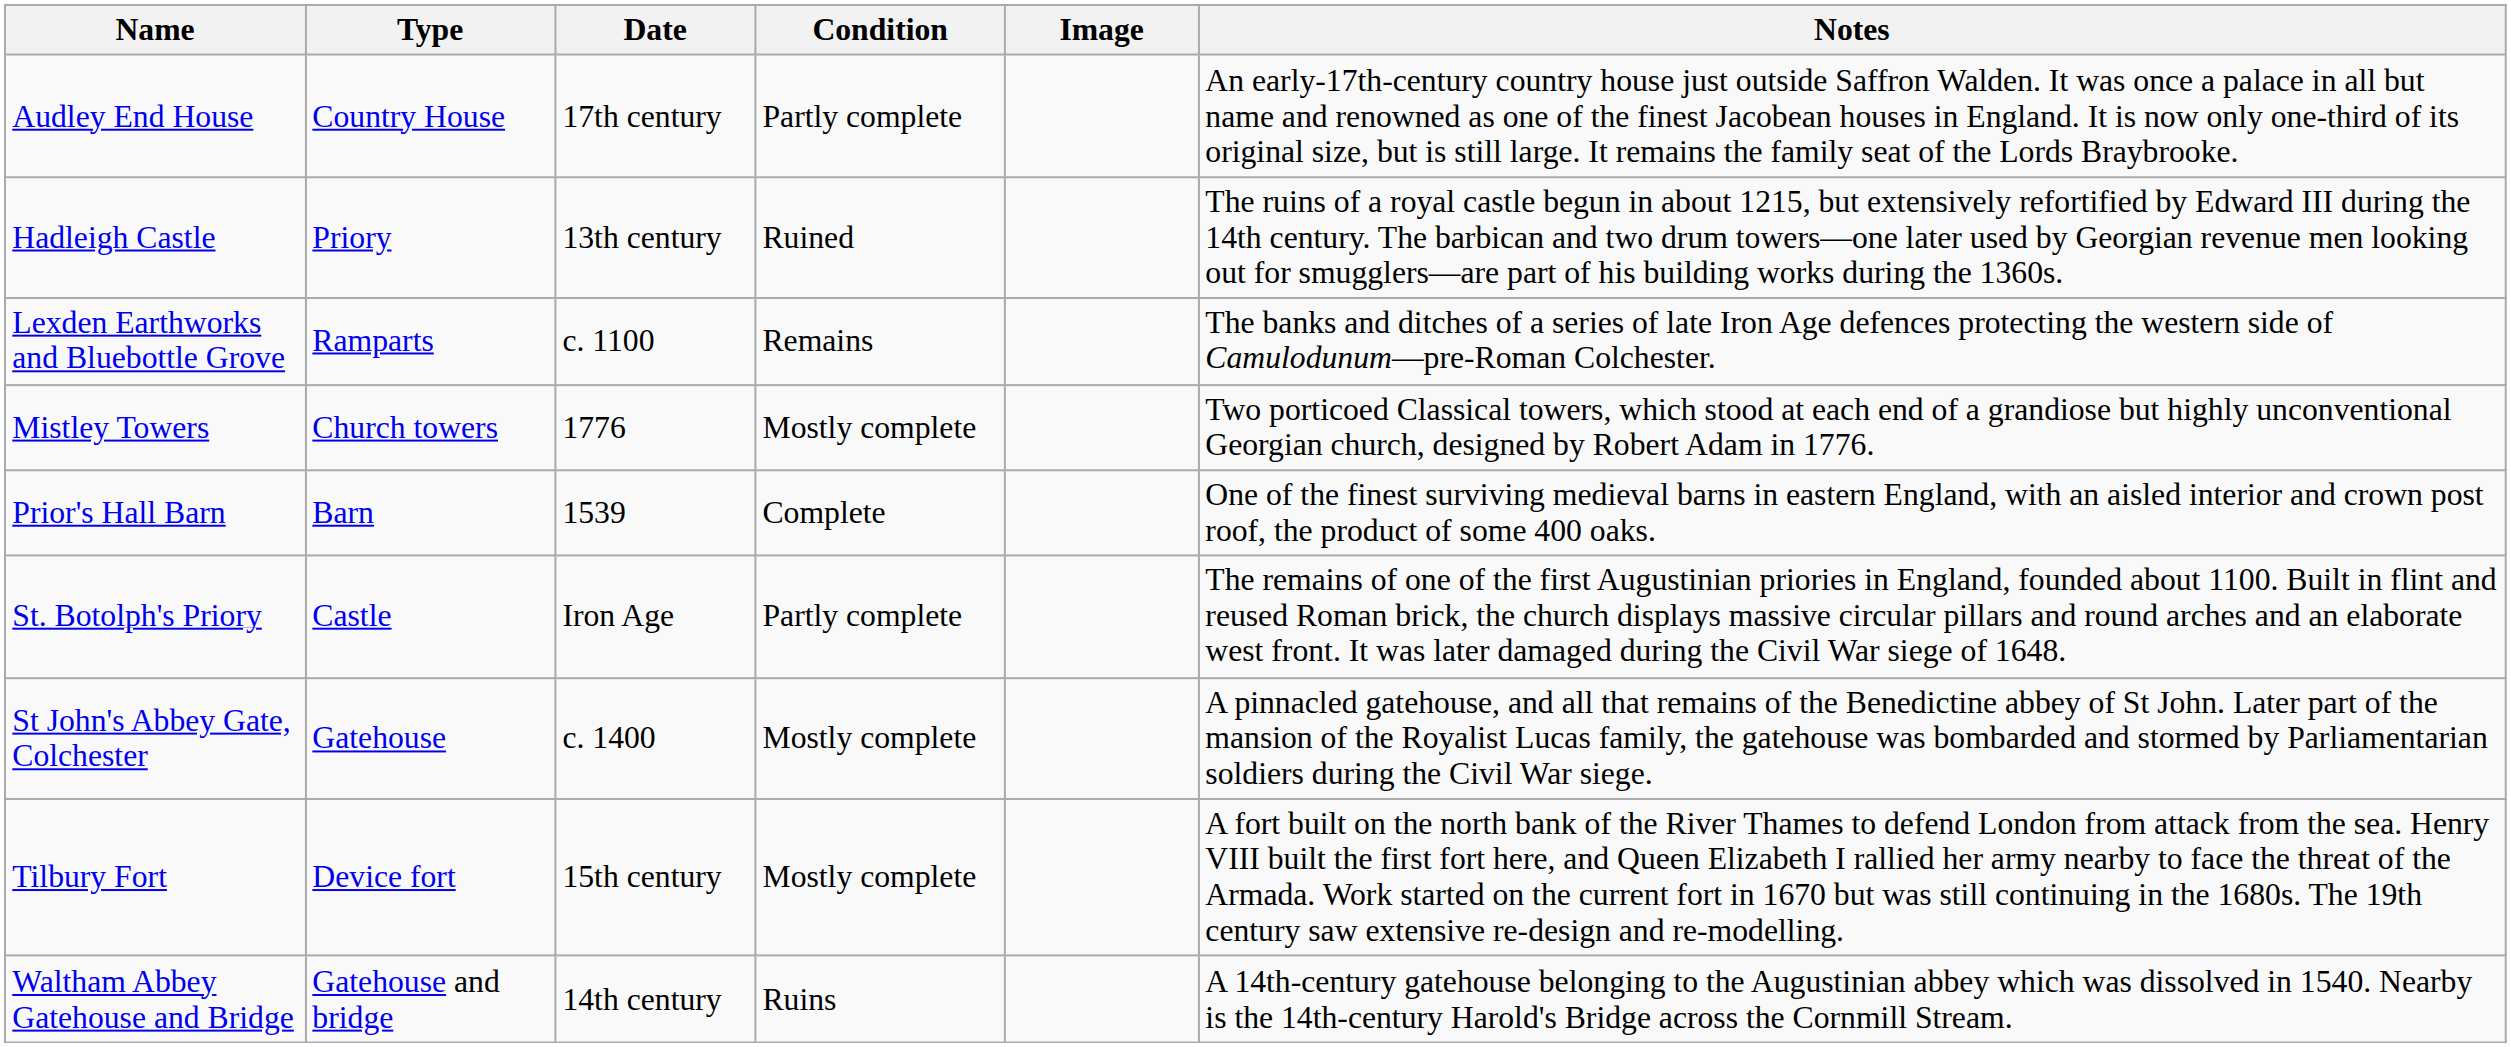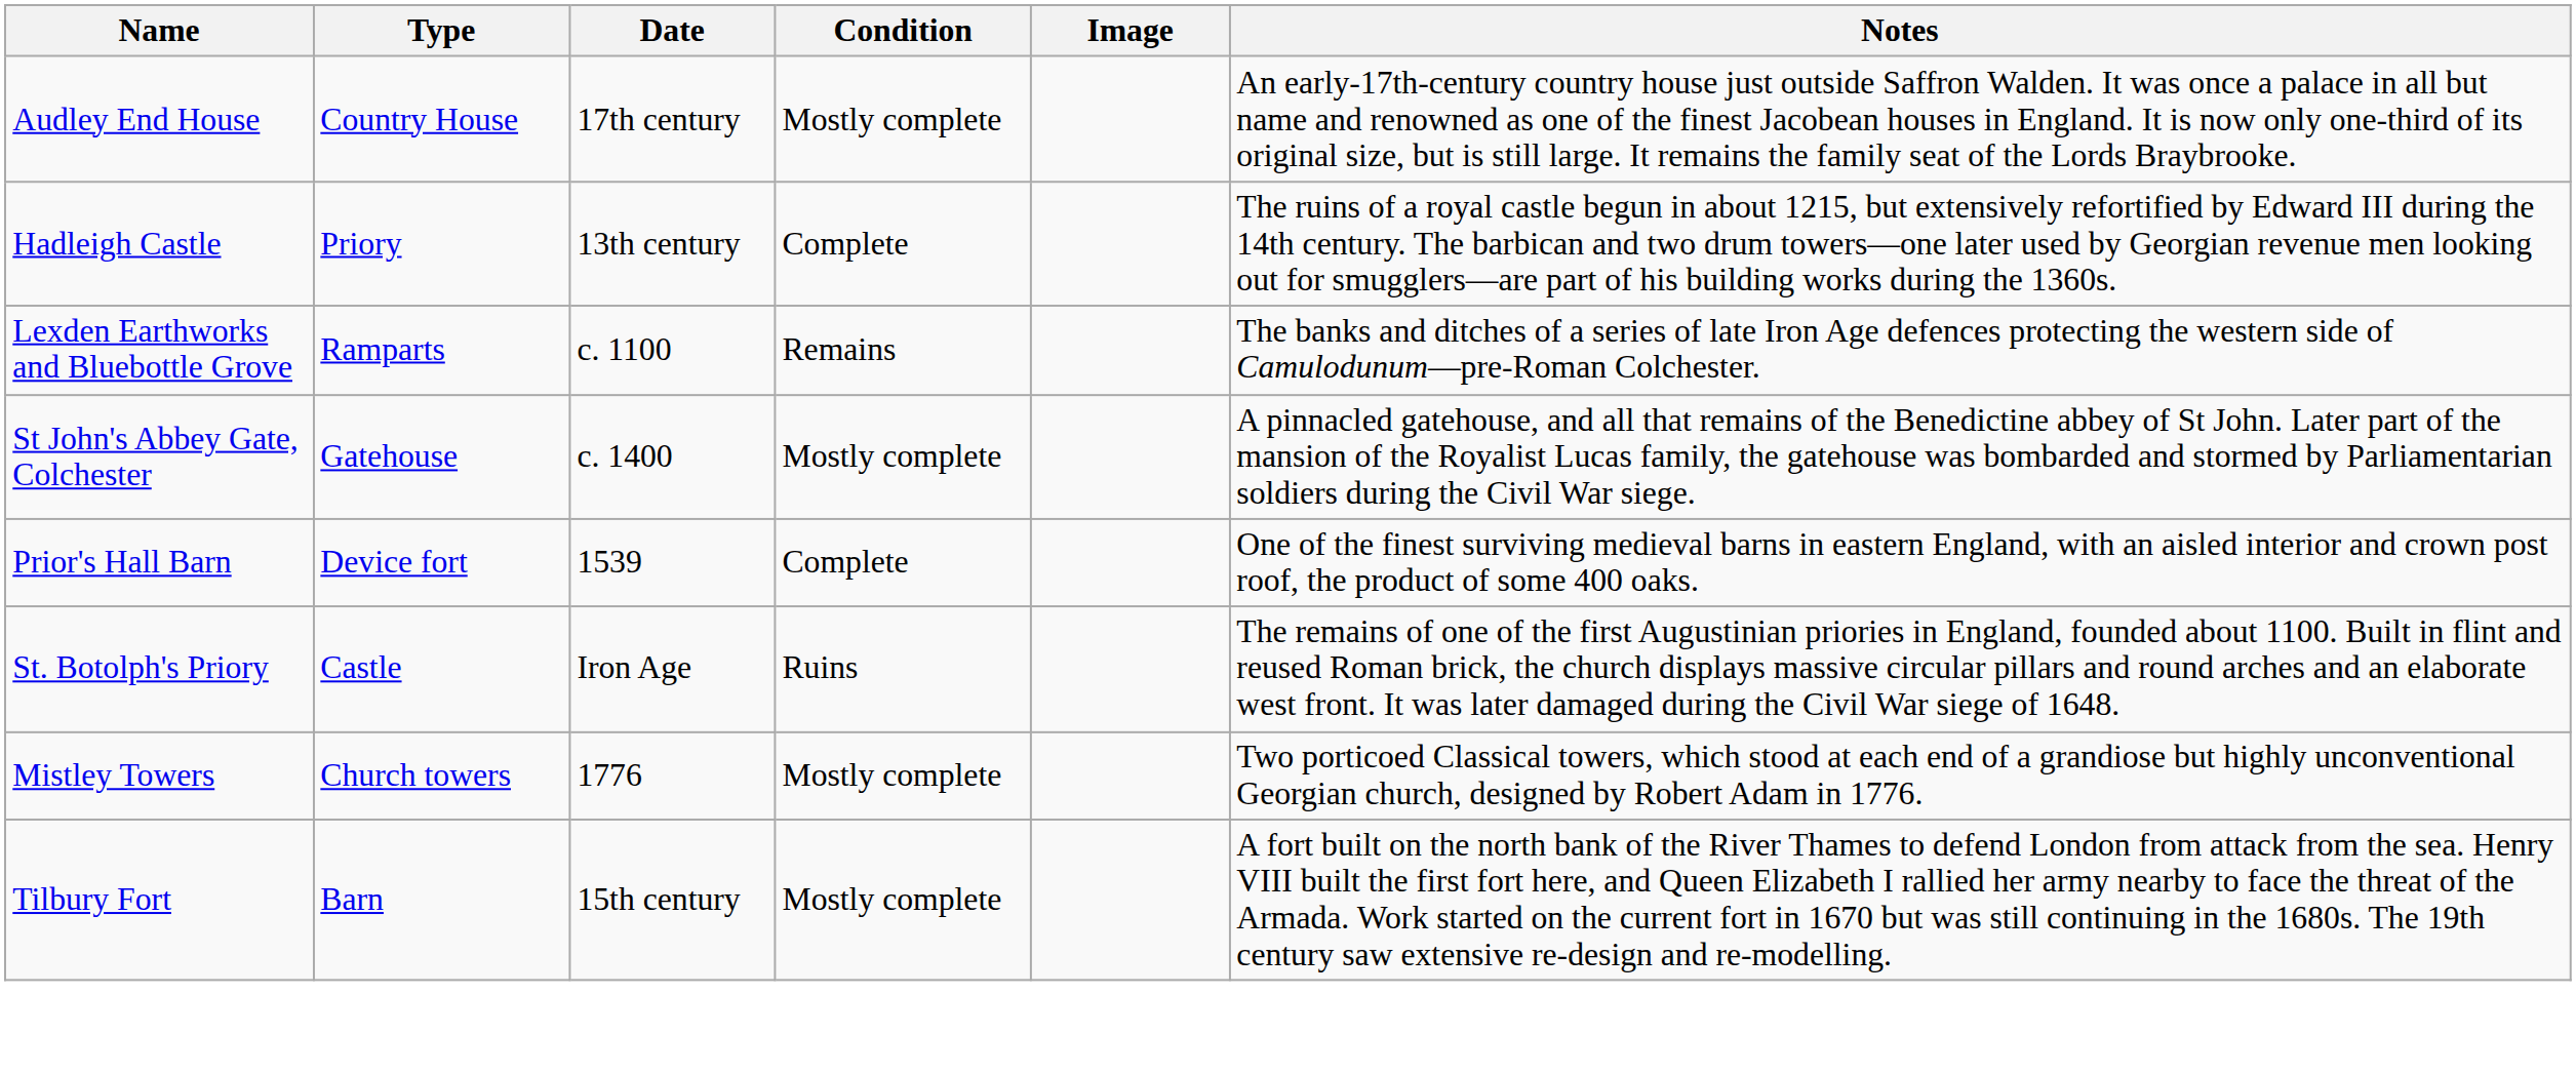Audley End House | Condition: Partly complete -> Mostly complete
Hadleigh Castle | Condition: Ruined -> Complete
rows swapped: Mistley Towers <-> St John's Abbey Gate, Colchester
Prior's Hall Barn | Type: Barn -> Device fort
St. Botolph's Priory | Condition: Partly complete -> Ruins
Tilbury Fort | Type: Device fort -> Barn
- row: Waltham Abbey Gatehouse and Bridge | Gatehouse and bridge | 14th century | Ruins | A 14th-century gatehouse belonging to the Augustinian abbey which was dissolved in 1540. Nearby is the 14th-century Harold's Bridge across the Cornmill Stream.
